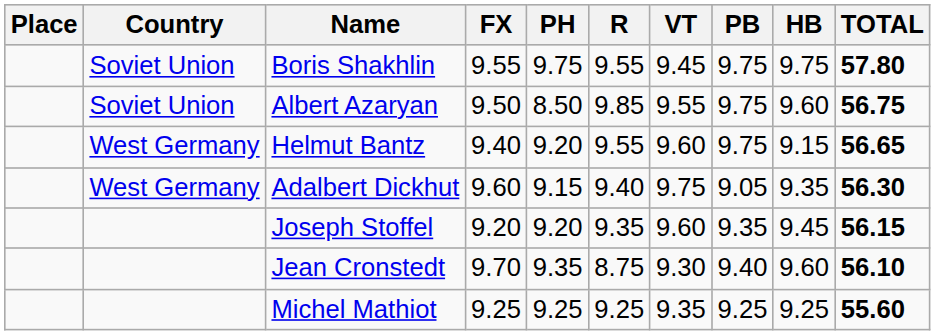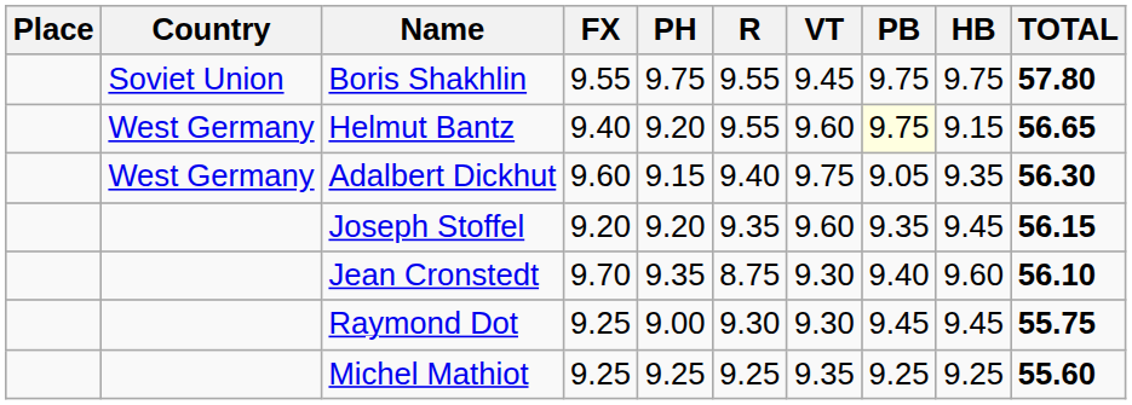- row: Soviet Union | Albert Azaryan | 9.50 | 8.50 | 9.85 | 9.55 | 9.75 | 9.60 | 56.75
Helmut Bantz | PB: no background -> lightyellow background
+ row: Raymond Dot | 9.25 | 9.00 | 9.30 | 9.30 | 9.45 | 9.45 | 55.75
